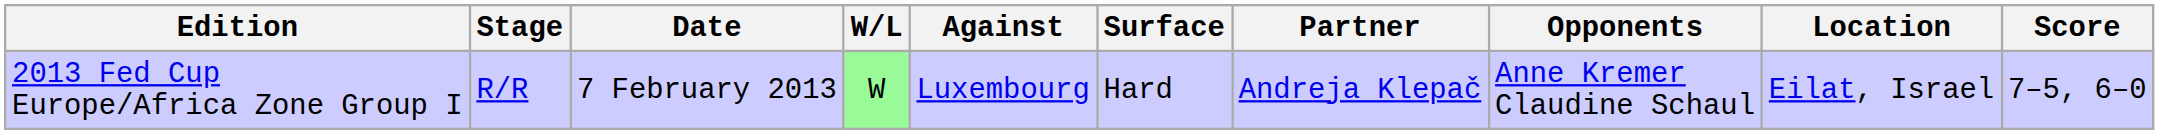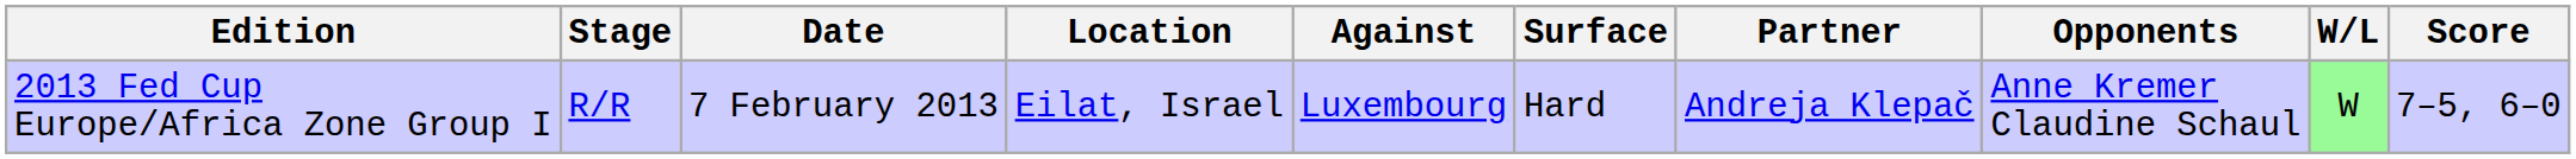columns swapped: Location <-> W/L
